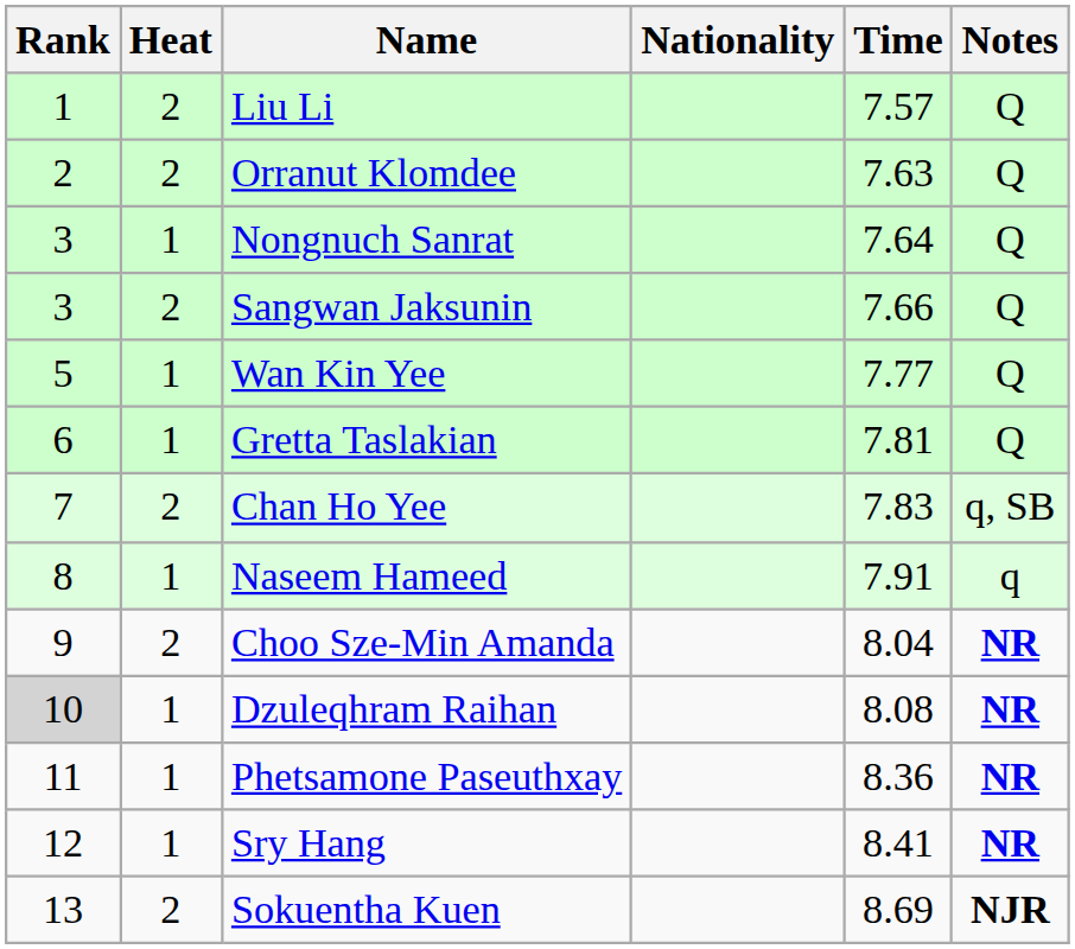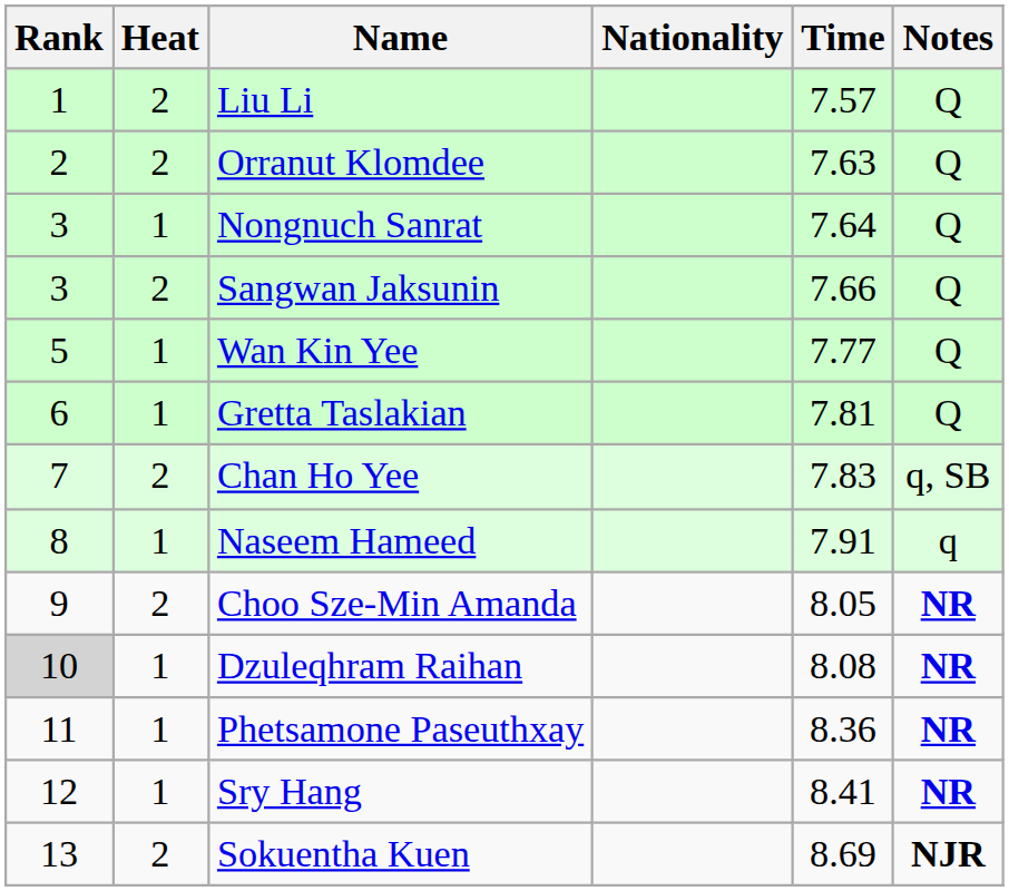Choo Sze-Min Amanda | Time: 8.04 -> 8.05
